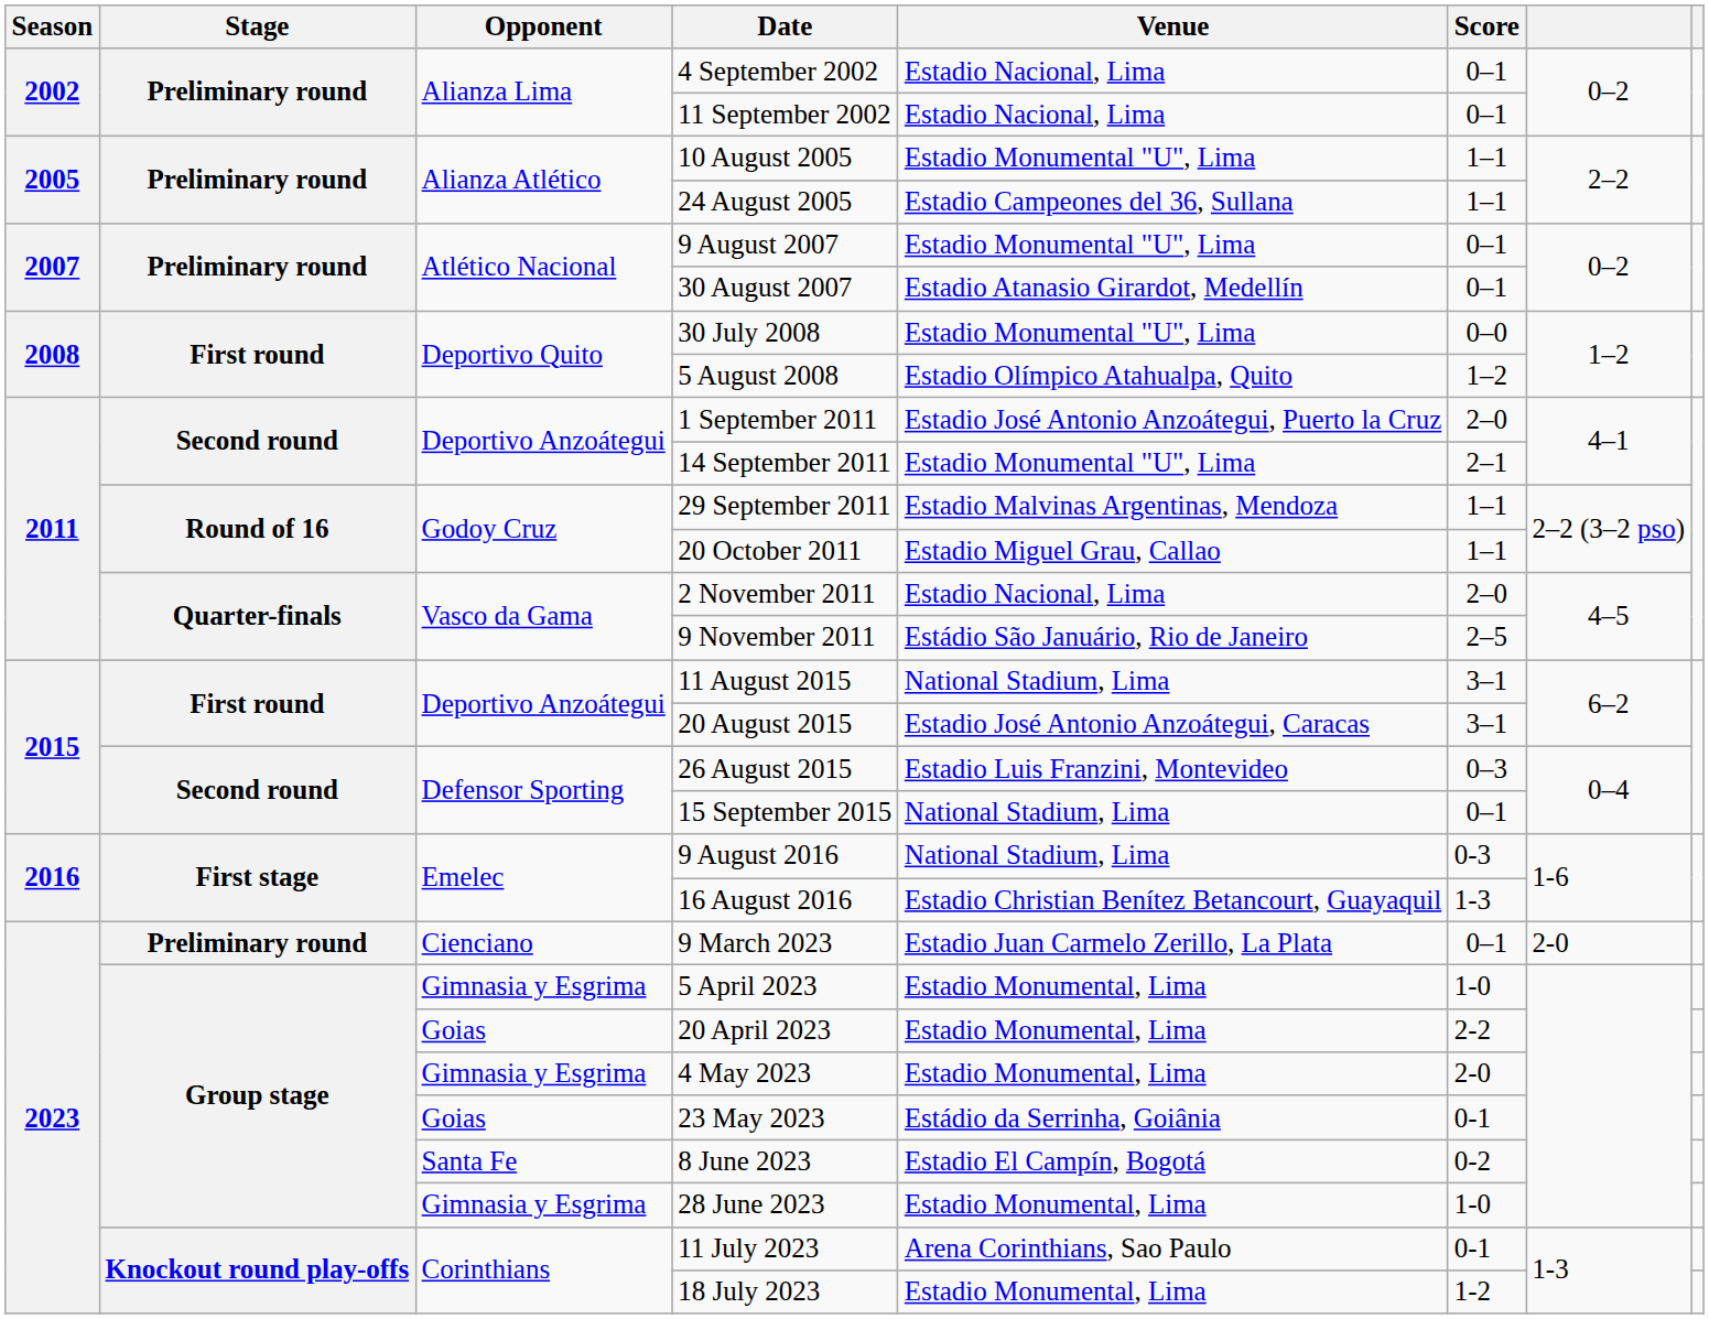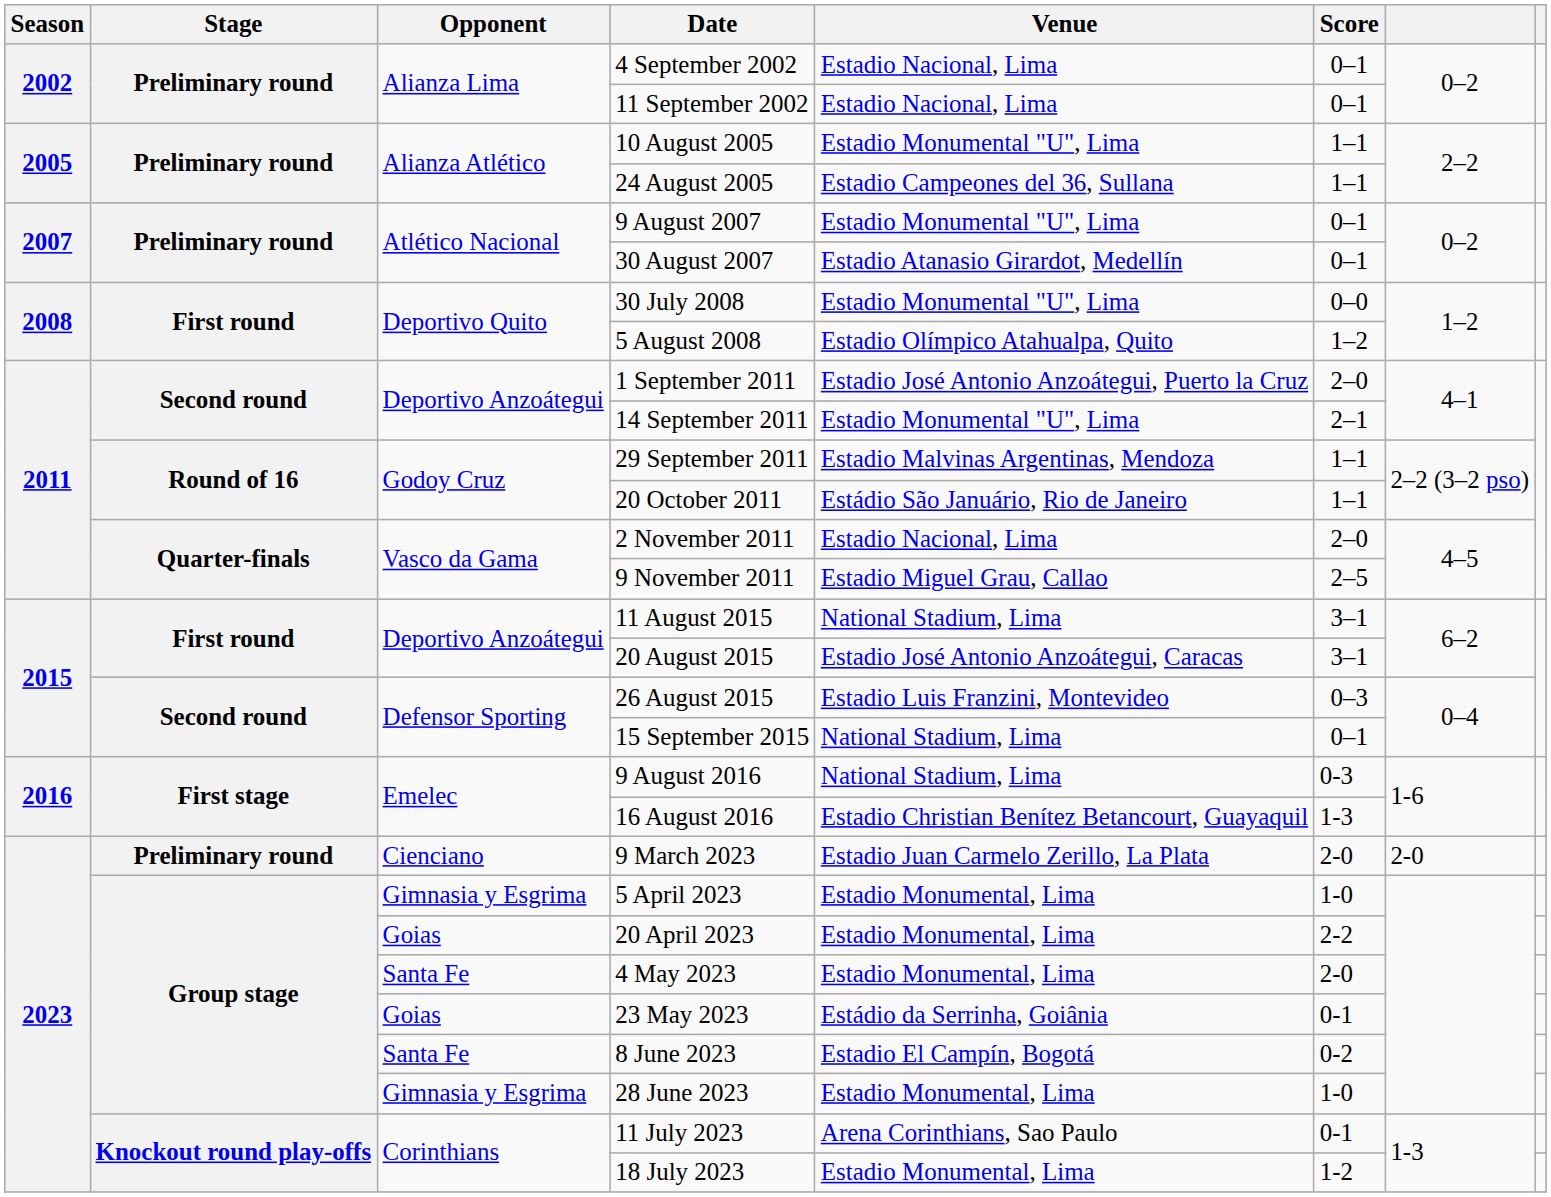20 October 2011 | Venue: Estadio Miguel Grau, Callao -> Estádio São Januário, Rio de Janeiro
9 November 2011 | Venue: Estádio São Januário, Rio de Janeiro -> Estadio Miguel Grau, Callao
9 March 2023 | Score: 0–1 -> 2-0
4 May 2023 | Opponent: Gimnasia y Esgrima -> Santa Fe
